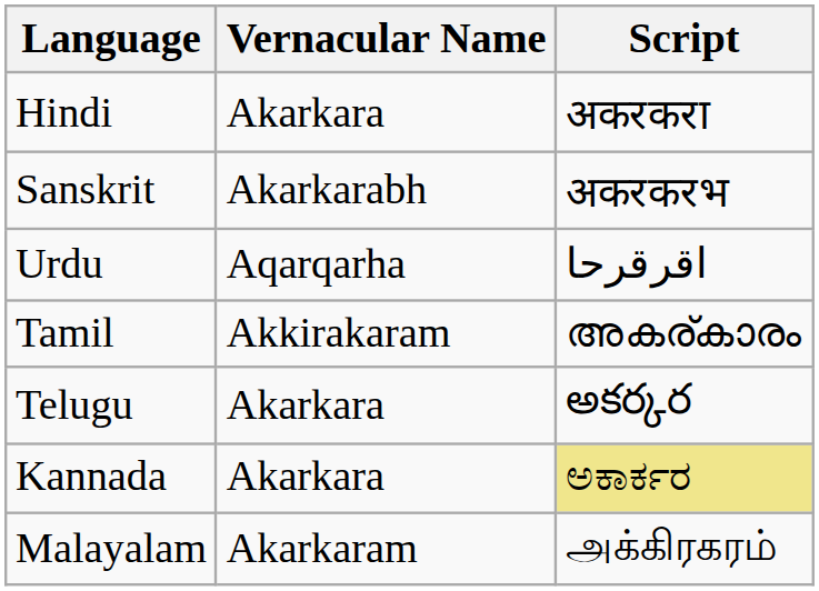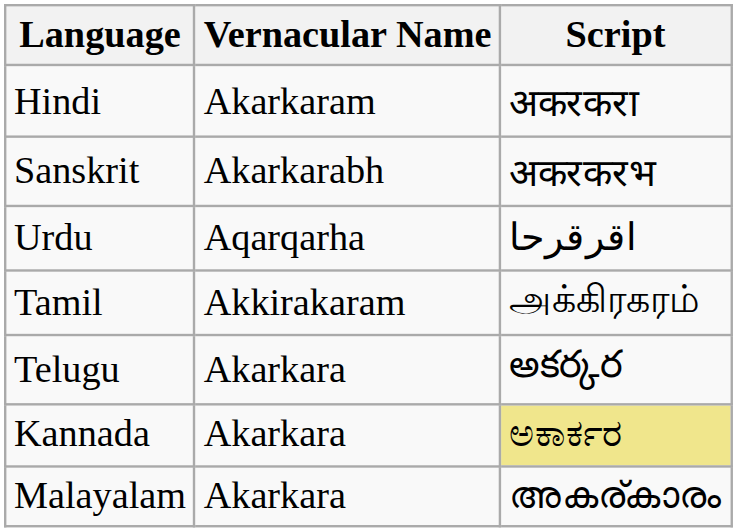Hindi | Vernacular Name: Akarkara -> Akarkaram
Tamil | Script: അകര്കാരം -> அக்கிரகரம்
Malayalam | Vernacular Name: Akarkaram -> Akarkara
Malayalam | Script: அக்கிரகரம் -> അകര്കാരം
